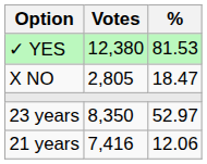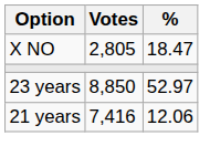- row: ✓ YES | 12,380 | 81.53
23 years | Votes: 8,350 -> 8,850
